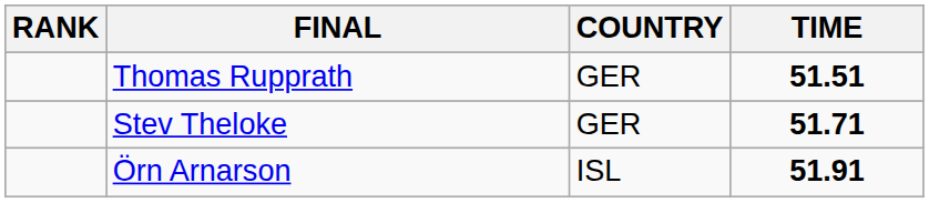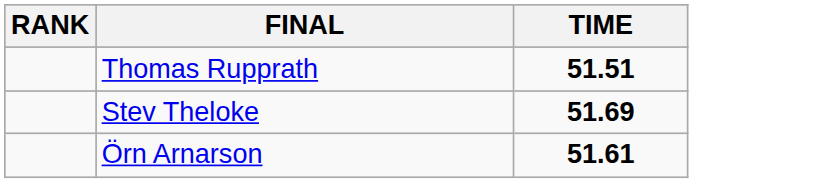- column: COUNTRY | GER | GER | ISL
Stev Theloke | TIME: 51.71 -> 51.69
Örn Arnarson | TIME: 51.91 -> 51.61
